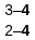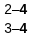rows swapped: 2–4 <-> 3–4
